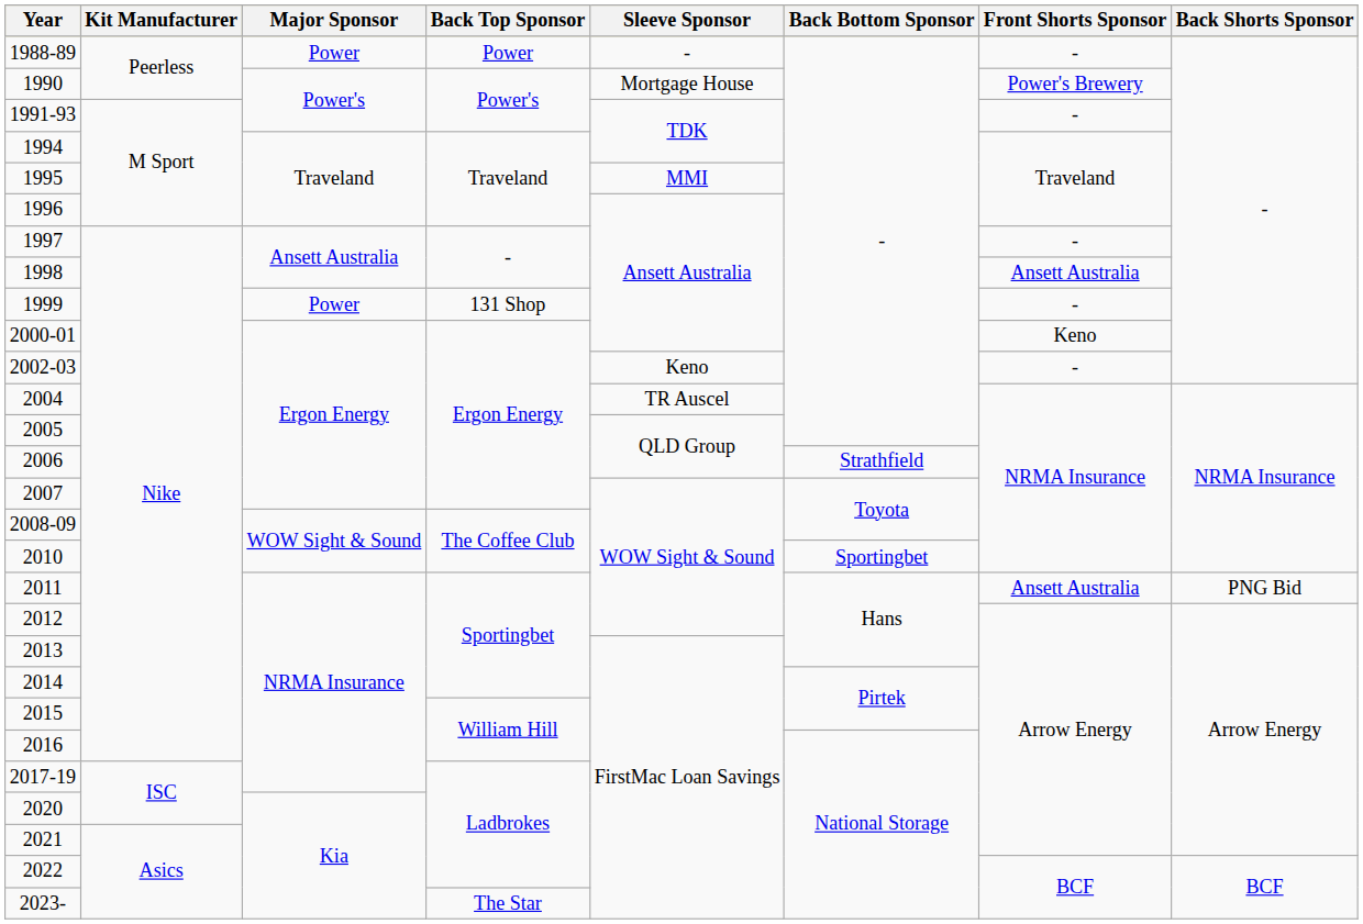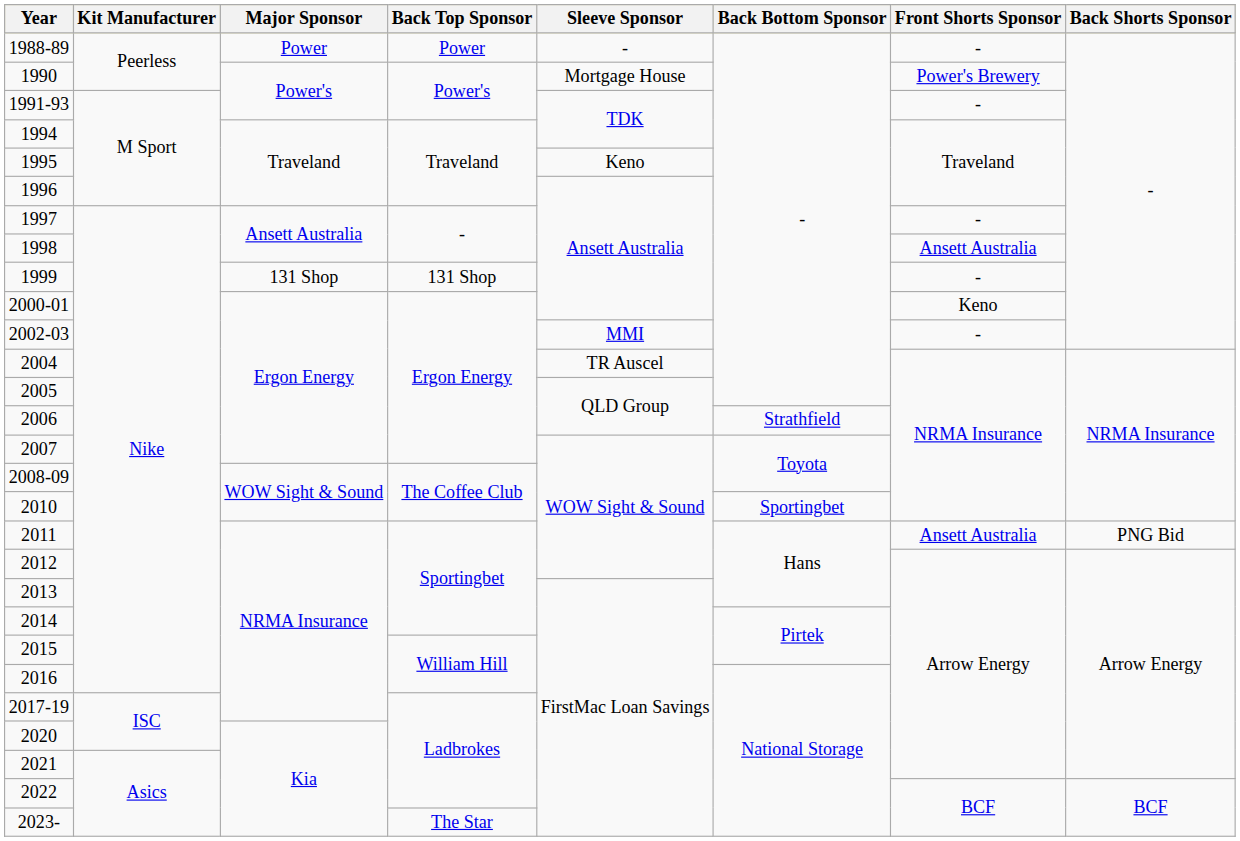1995 | Sleeve Sponsor: MMI -> Keno
1999 | Major Sponsor: Power -> 131 Shop
2002-03 | Sleeve Sponsor: Keno -> MMI
